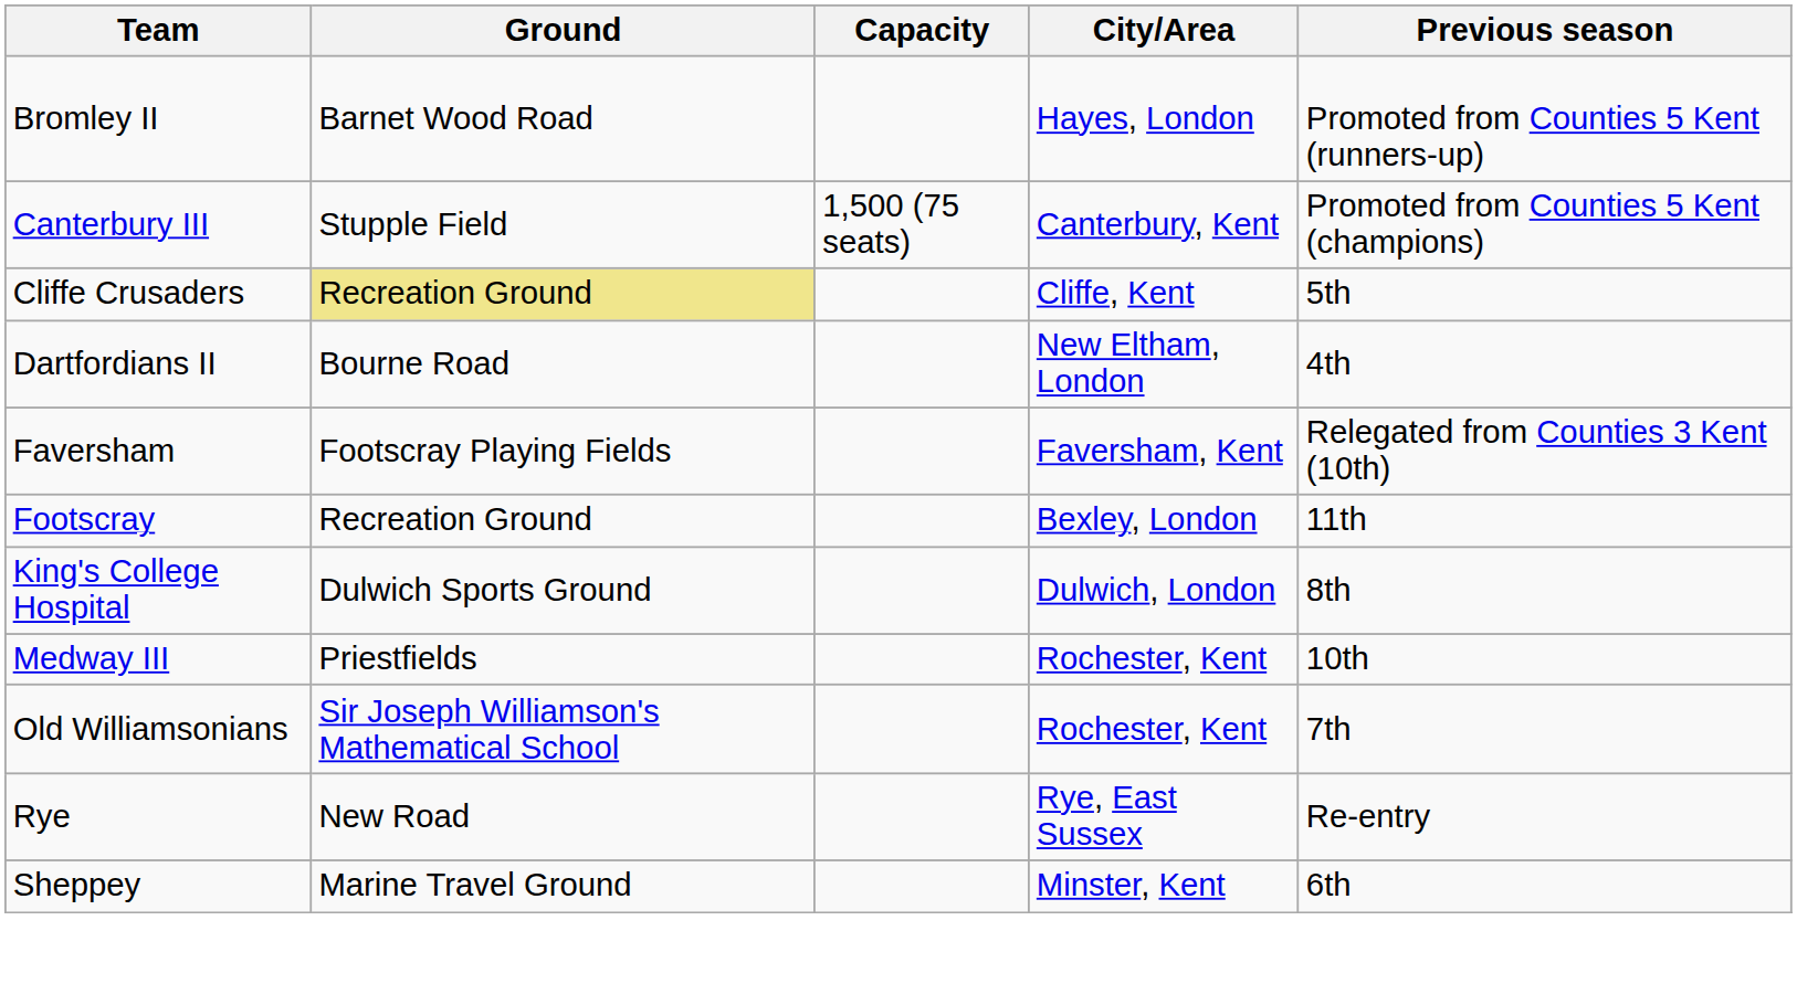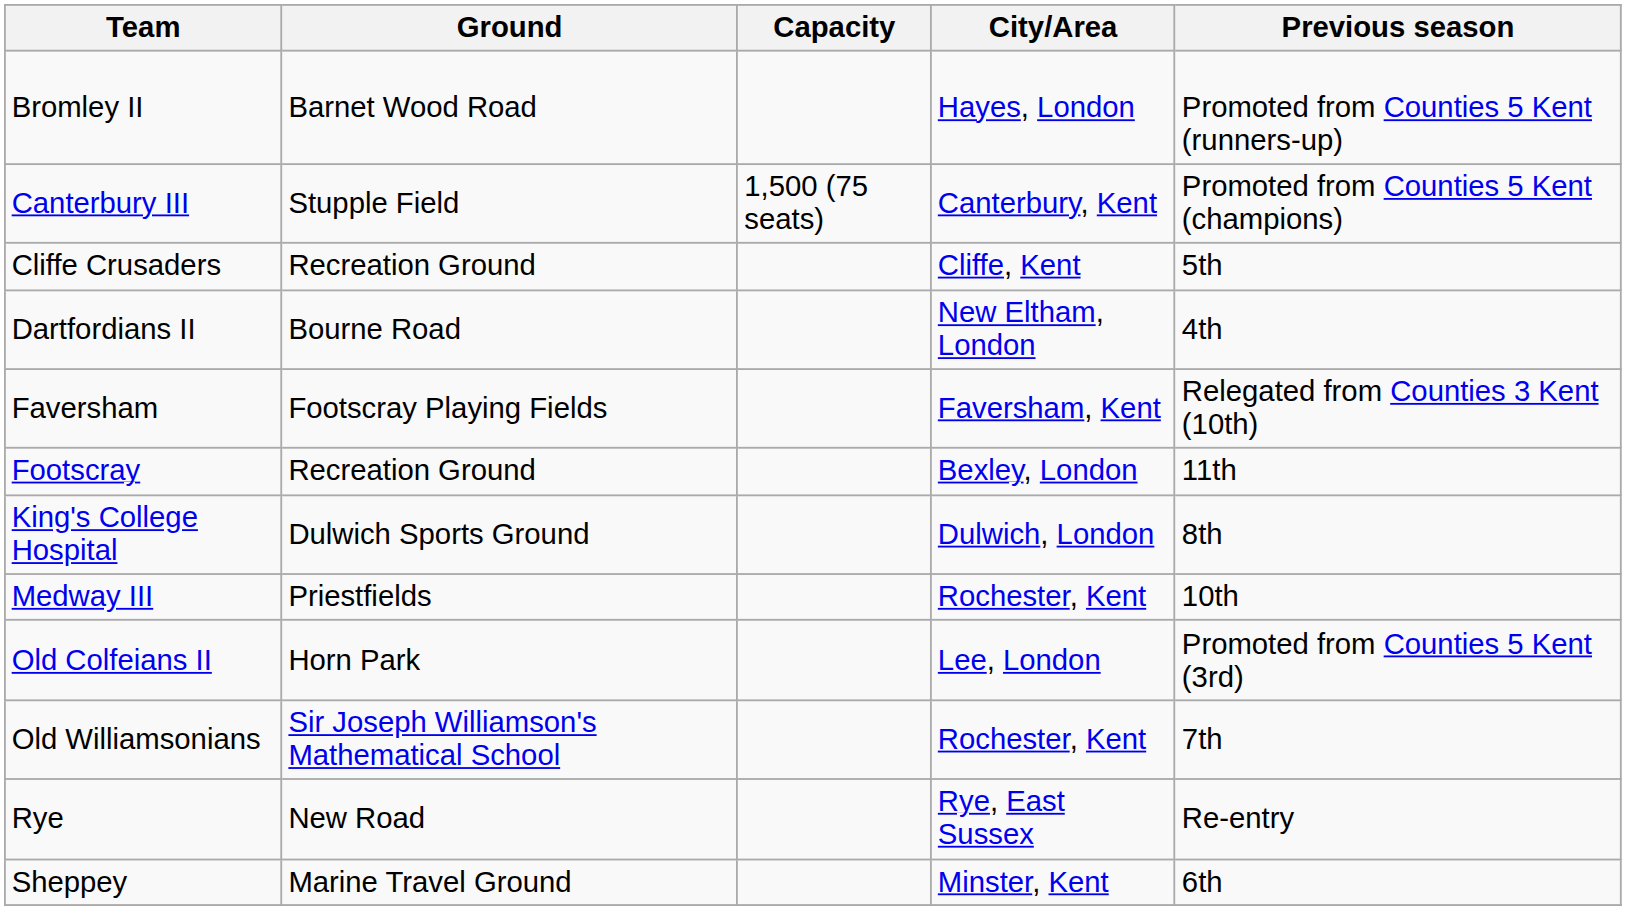Cliffe Crusaders | Ground: khaki background -> no background
+ row: Old Colfeians II | Horn Park | Lee, London | Promoted from Counties 5 Kent (3rd)
